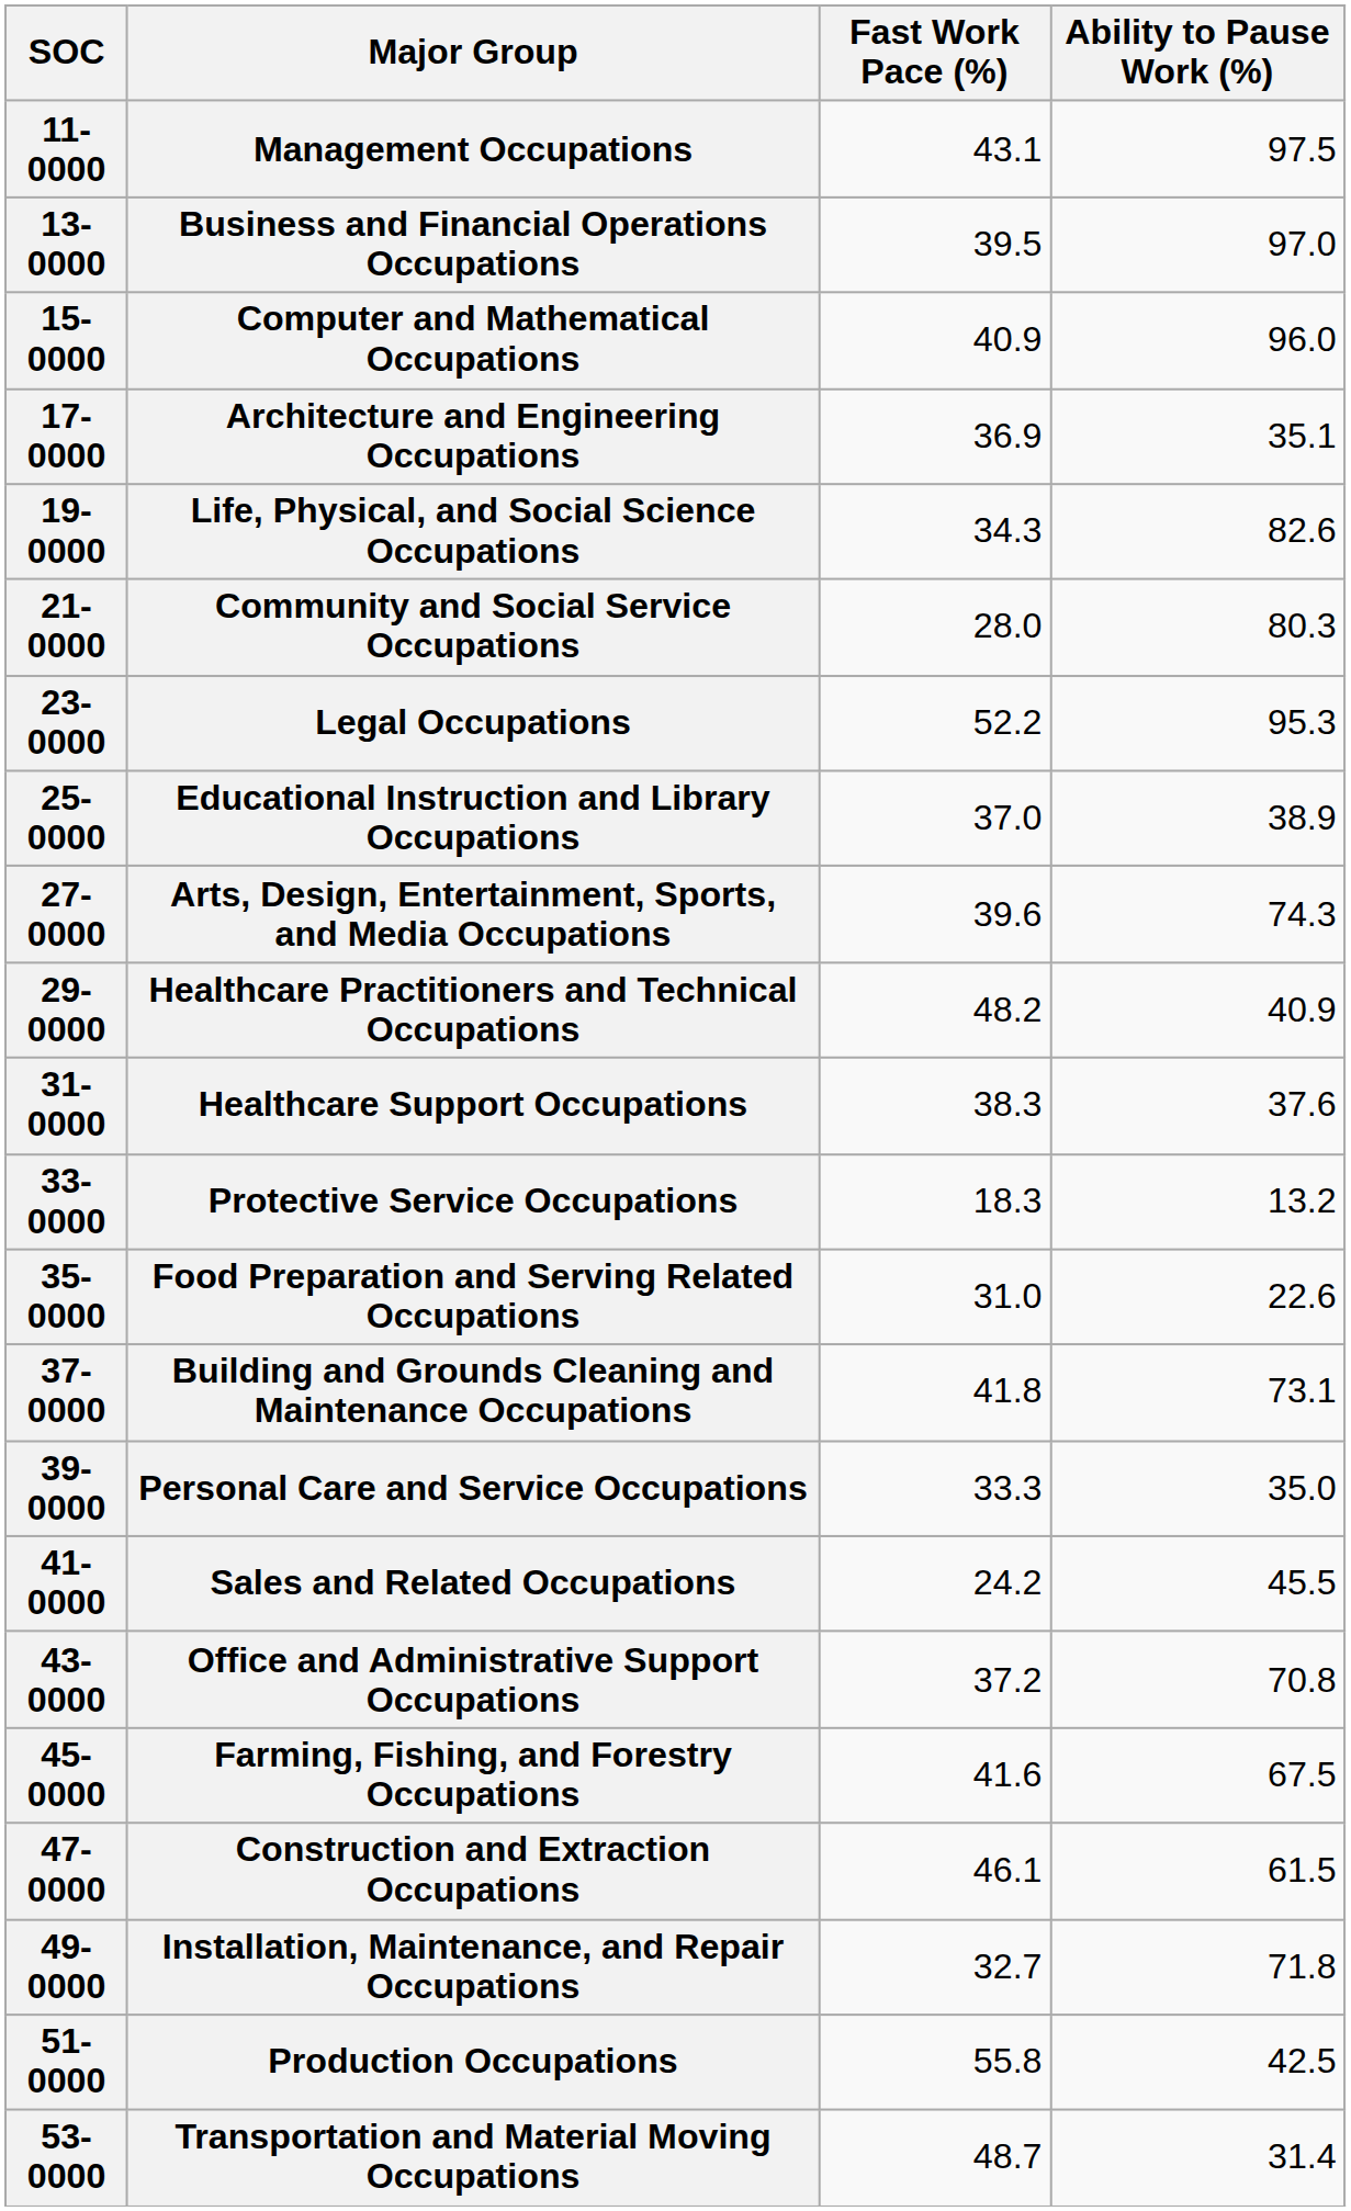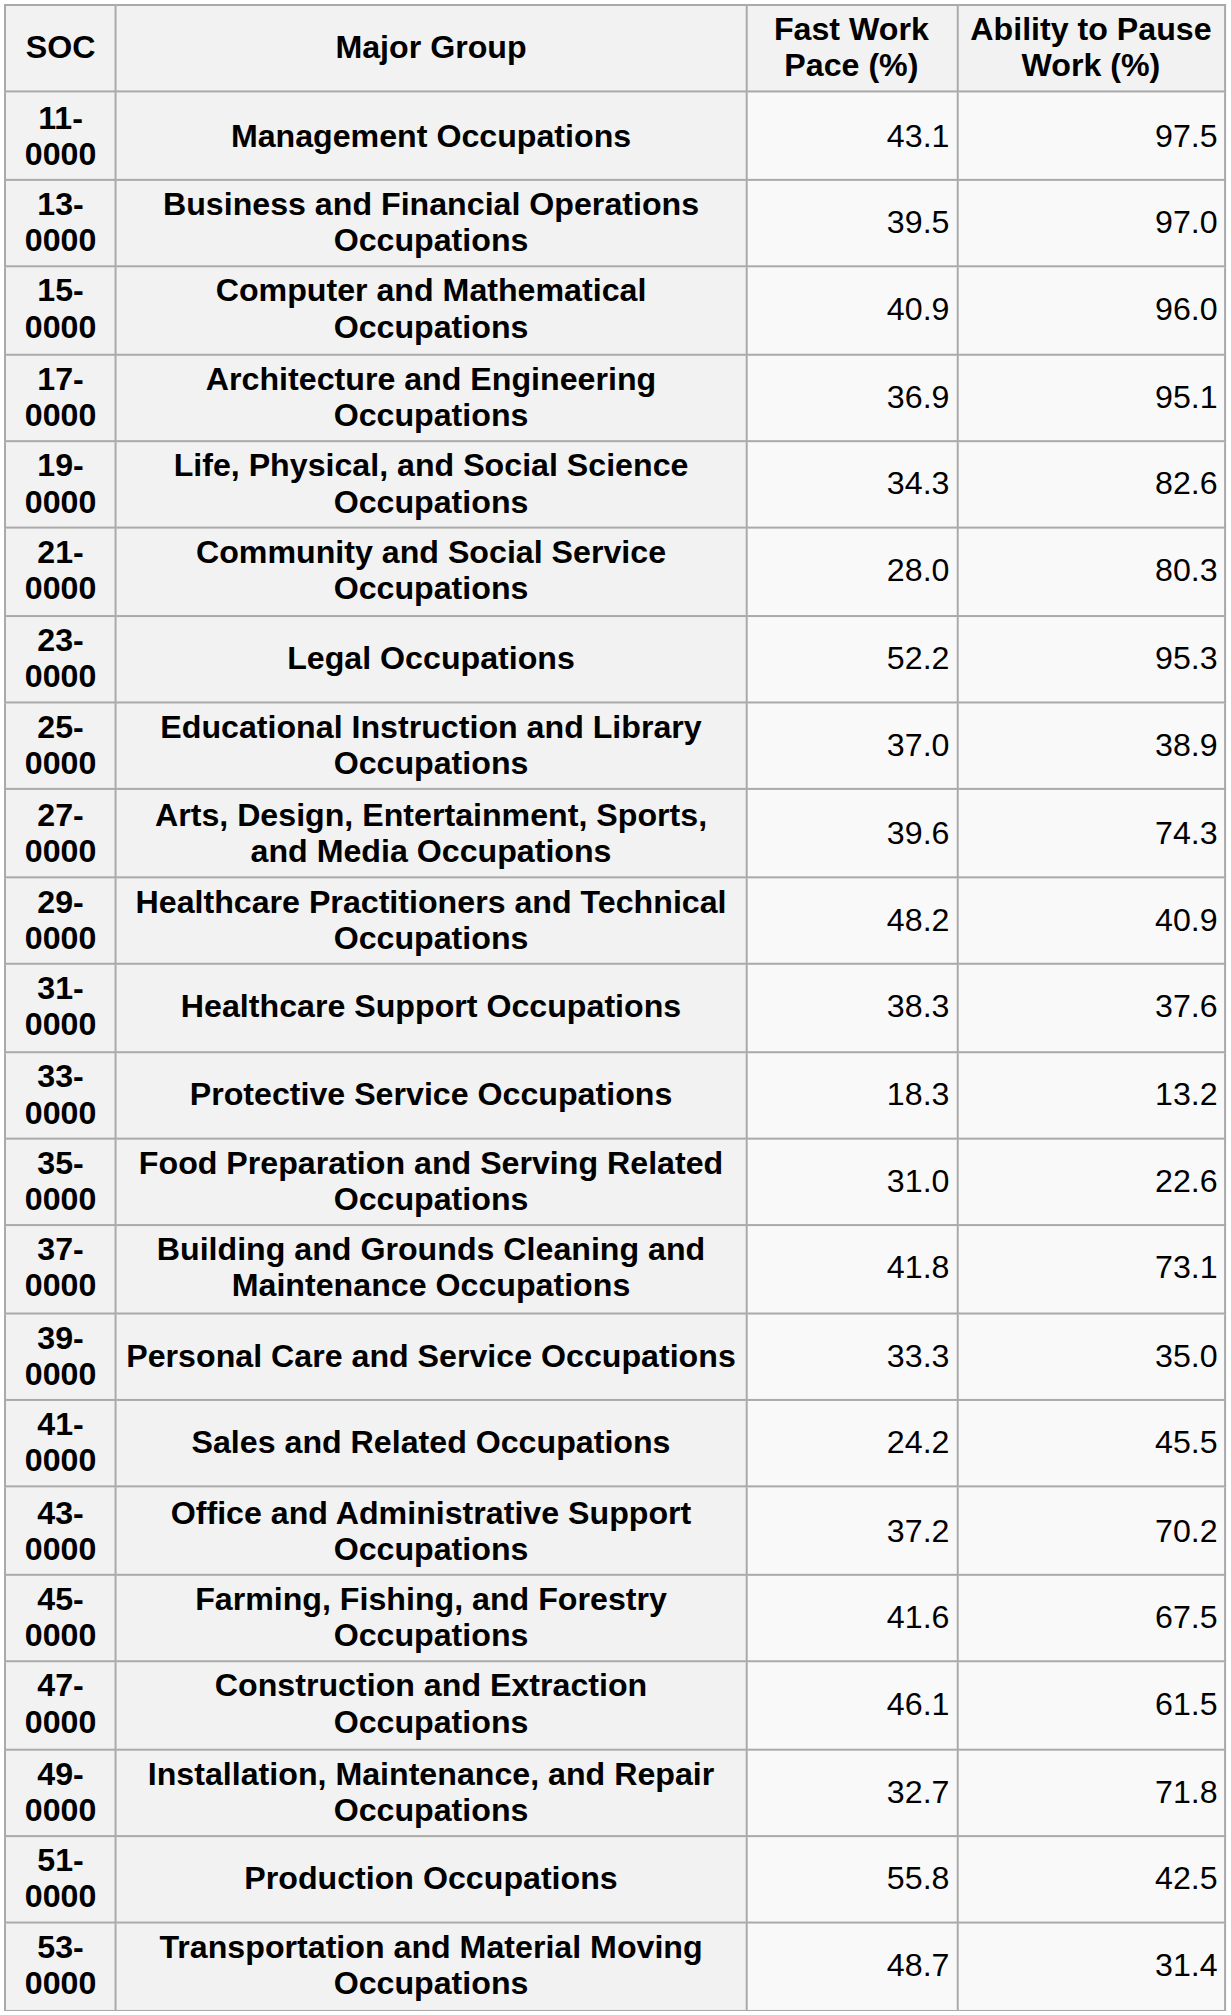Architecture and Engineering Occupations | Ability to Pause Work (%): 35.1 -> 95.1
Office and Administrative Support Occupations | Ability to Pause Work (%): 70.8 -> 70.2
